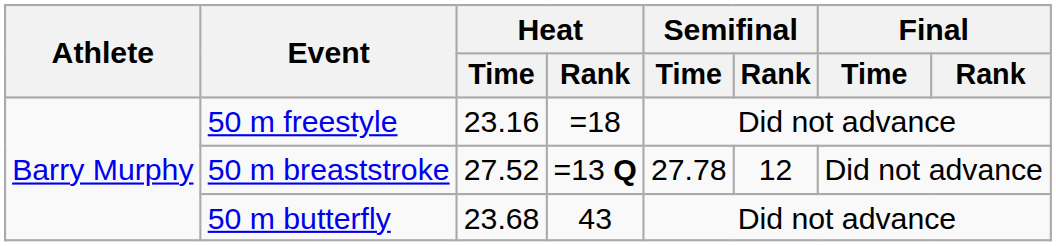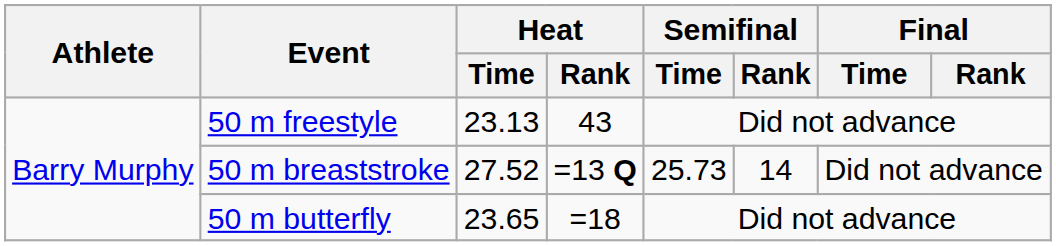50 m freestyle | Heat / Time: 23.16 -> 23.13
50 m freestyle | Heat / Rank: =18 -> 43
50 m breaststroke | Semifinal / Time: 27.78 -> 25.73
50 m breaststroke | Semifinal / Rank: 12 -> 14
50 m butterfly | Heat / Time: 23.68 -> 23.65
50 m butterfly | Heat / Rank: 43 -> =18
